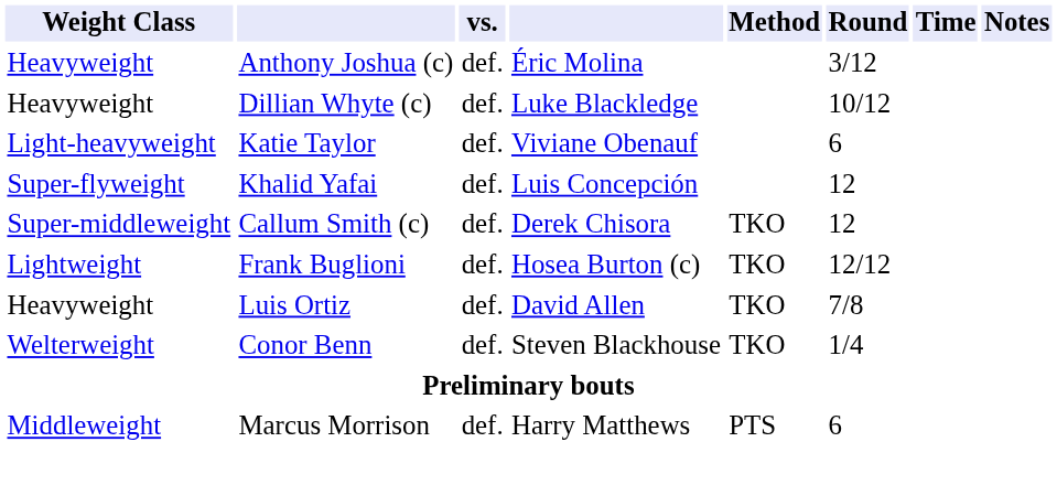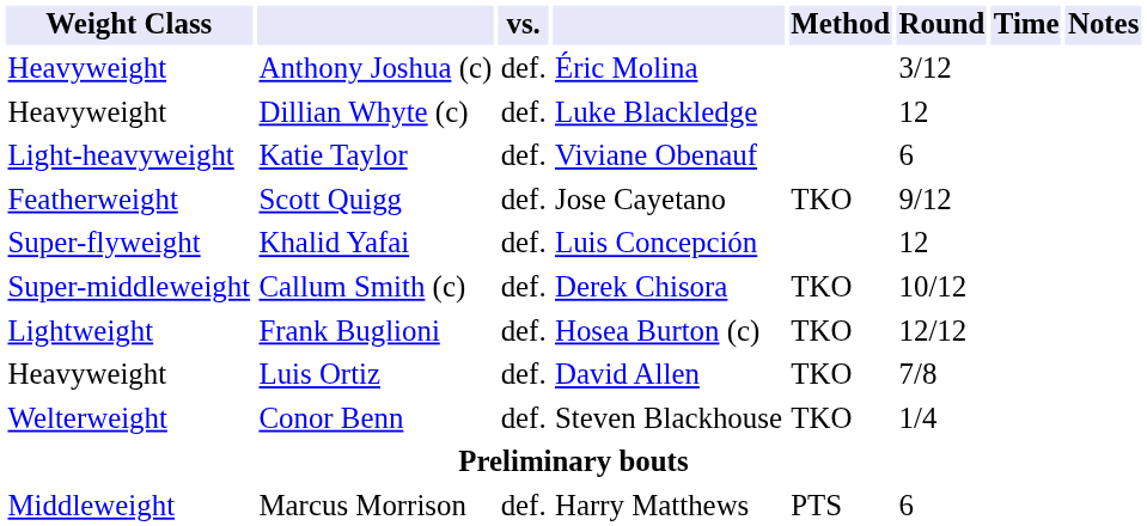Dillian Whyte (c) | Round: 10/12 -> 12
+ row: Featherweight | Scott Quigg | def. | Jose Cayetano | TKO | 9/12
Callum Smith (c) | Round: 12 -> 10/12
